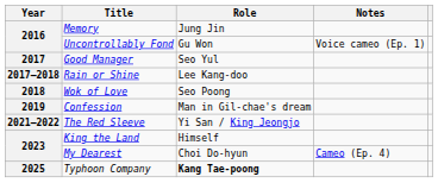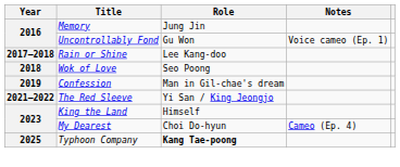- row: 2017 | Good Manager | Seo Yul
